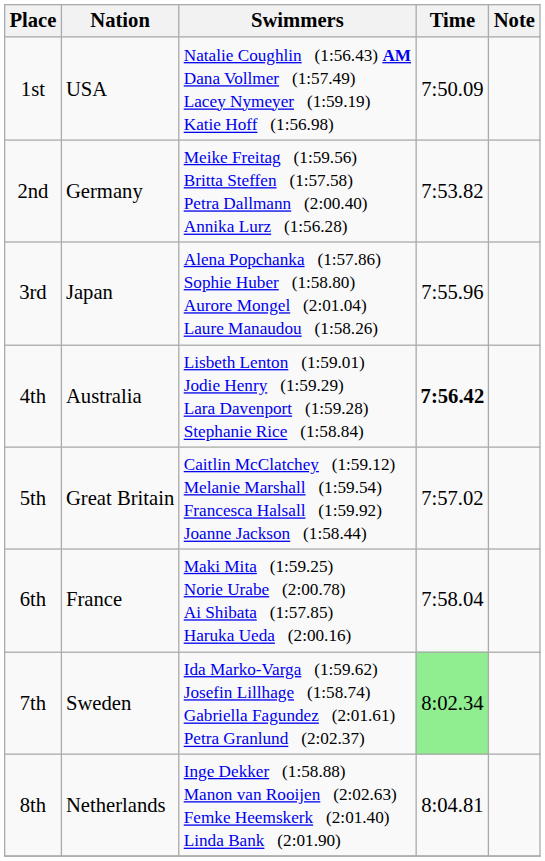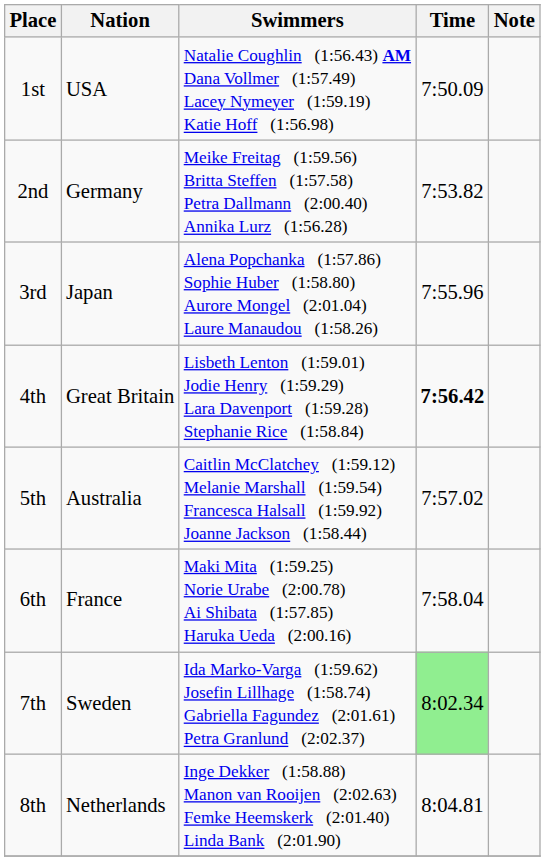4th | Nation: Australia -> Great Britain
5th | Nation: Great Britain -> Australia
